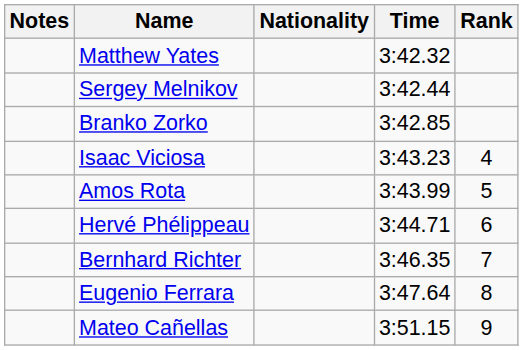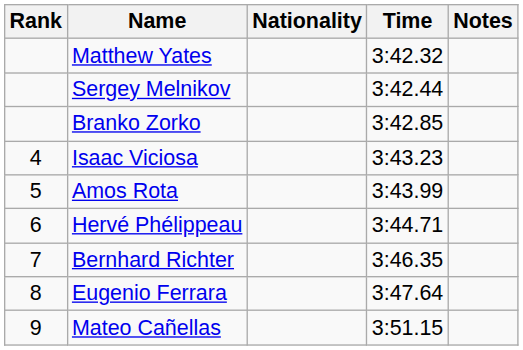columns swapped: Rank <-> Notes
